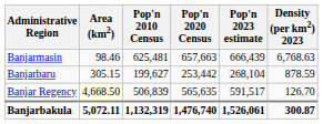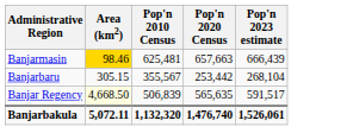- column: Density (per km2) 2023 | 6,768.63 | 878.59 | 126.70 | 300.87
Banjarmasin | Area (km2): no background -> gold background
Banjarbaru | Pop'n 2010 Census: 199,627 -> 355,567
Banjarbakula | Pop'n 2010 Census: 1,132,319 -> 1,132,320
